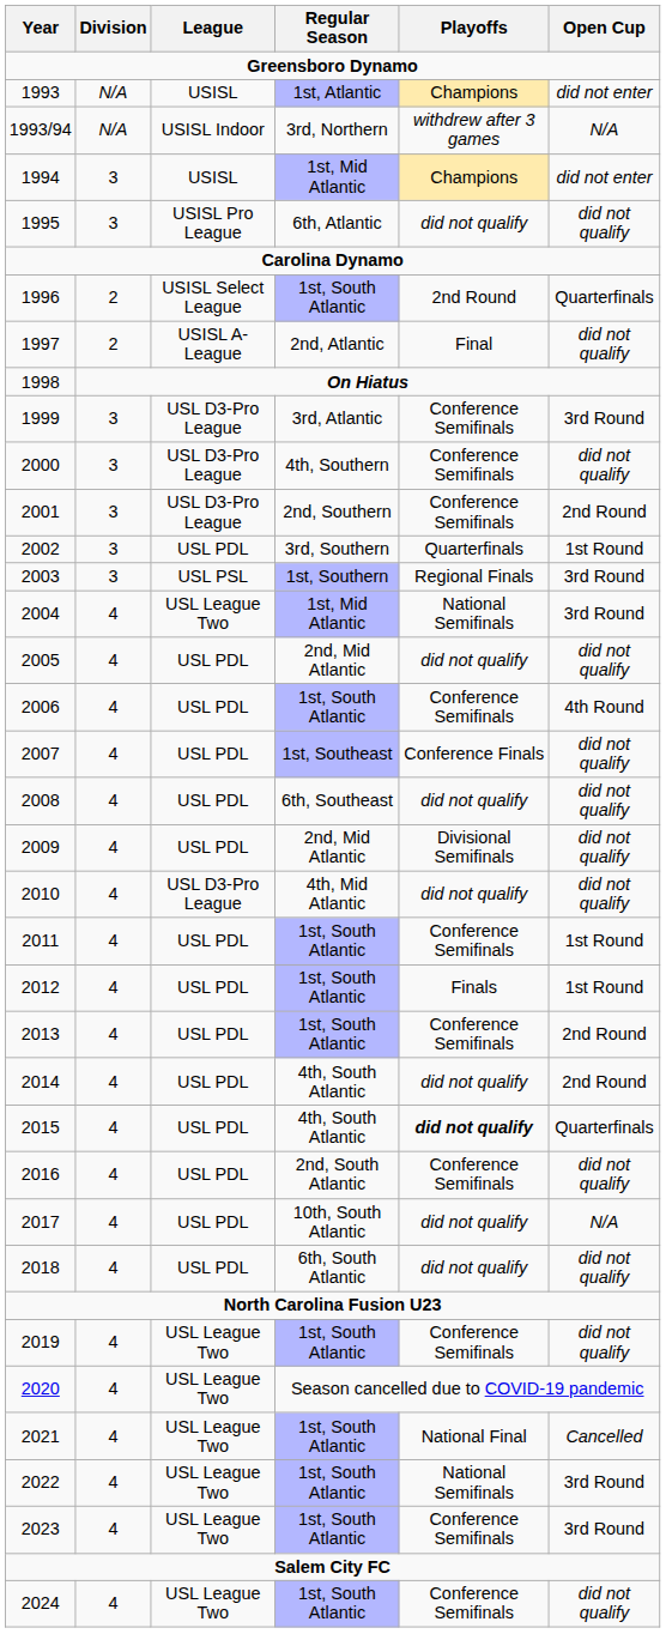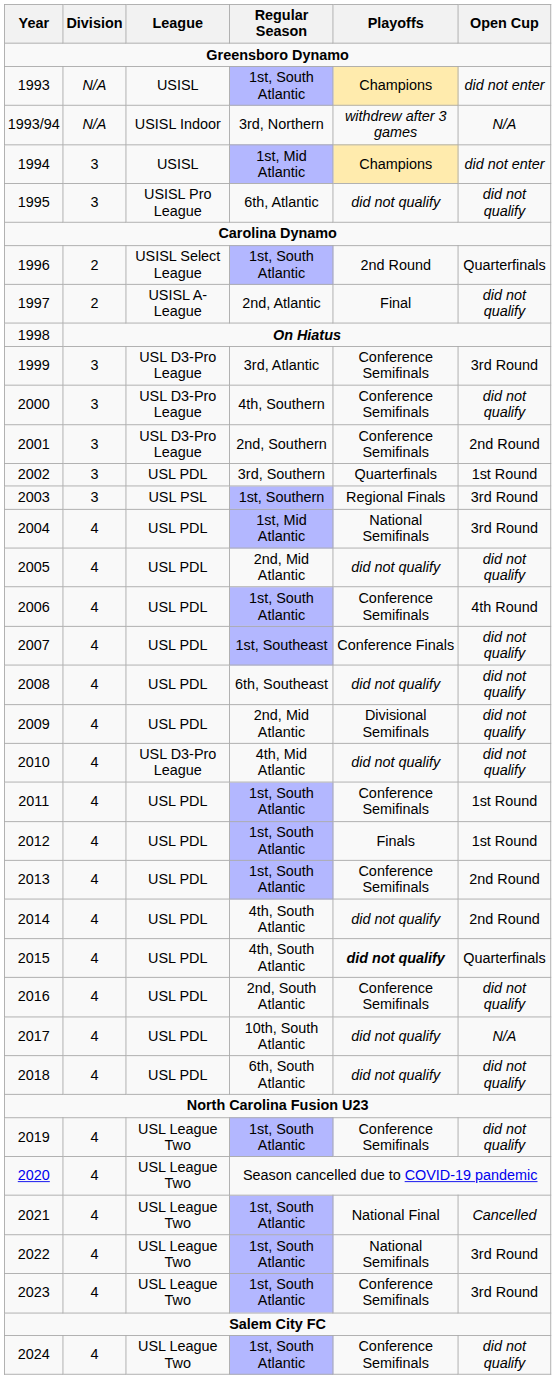1993 | Regular Season: 1st, Atlantic -> 1st, South Atlantic
2004 | League: USL League Two -> USL PDL
